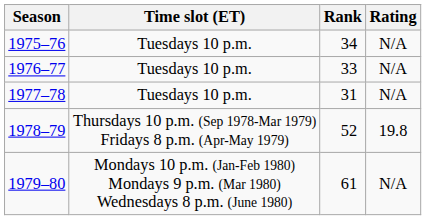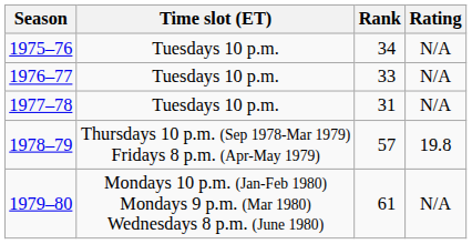1978–79 | Rank: 52 -> 57
